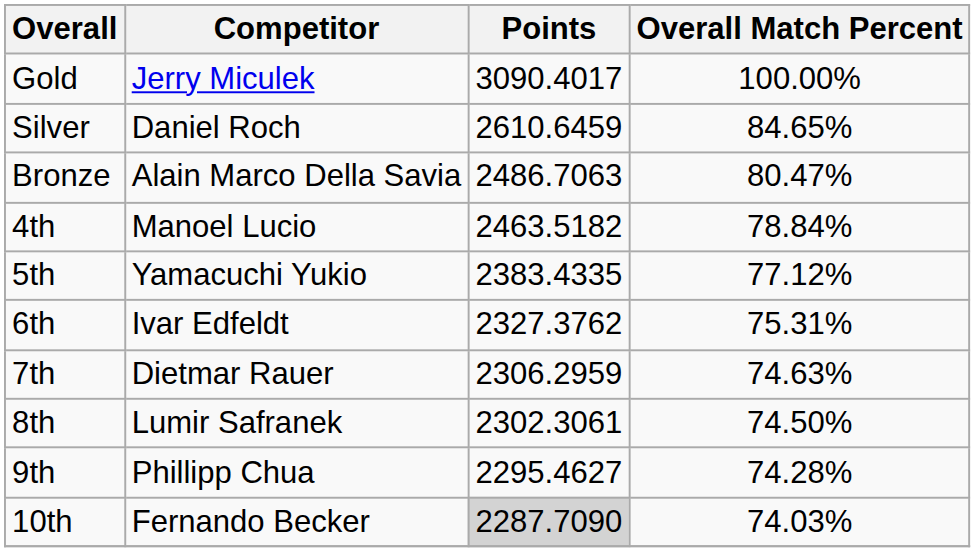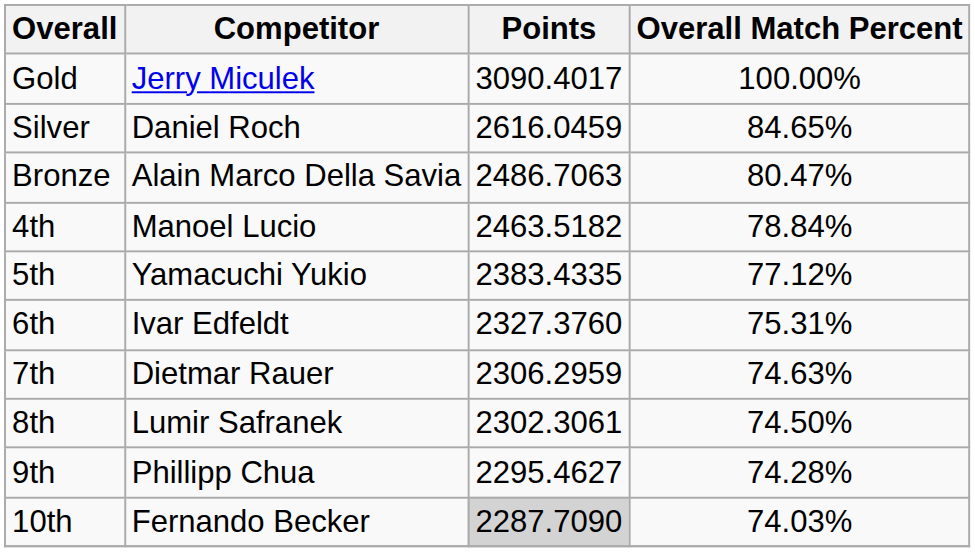Silver | Points: 2610.6459 -> 2616.0459
6th | Points: 2327.3762 -> 2327.3760
